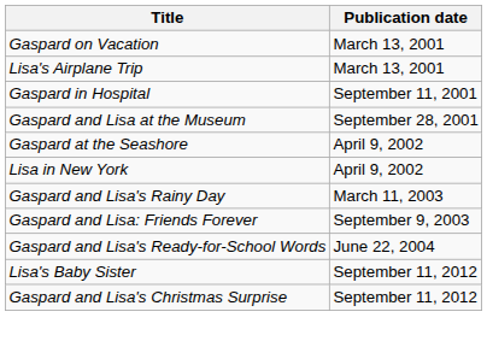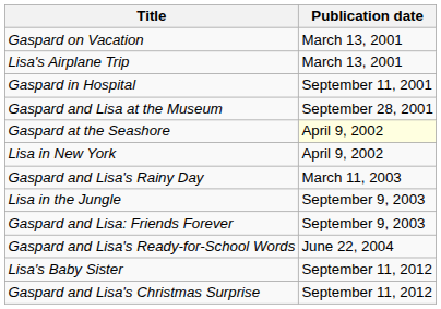Gaspard at the Seashore | Publication date: no background -> lightyellow background
+ row: Lisa in the Jungle | September 9, 2003
